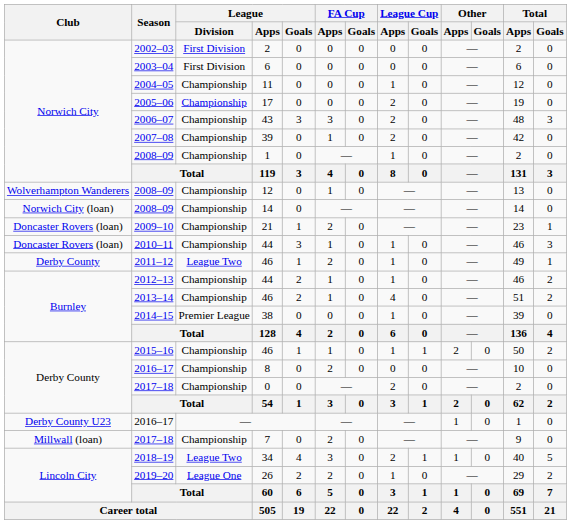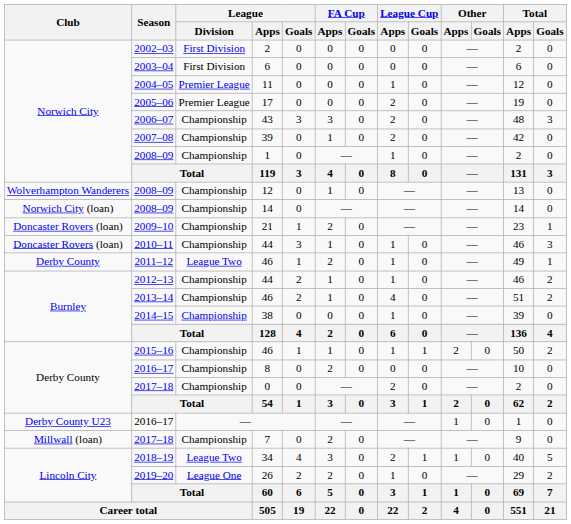11 | League / Division: Championship -> Premier League
17 | League / Division: Championship -> Premier League
38 | League / Division: Premier League -> Championship
